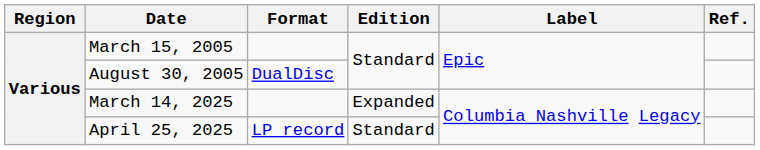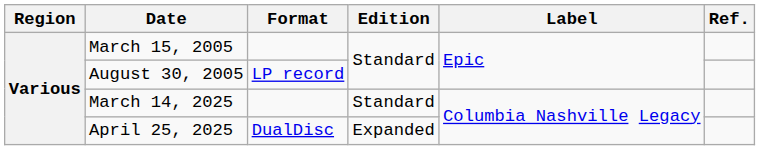August 30, 2005 | Format: DualDisc -> LP record
March 14, 2025 | Edition: Expanded -> Standard
April 25, 2025 | Format: LP record -> DualDisc
April 25, 2025 | Edition: Standard -> Expanded
